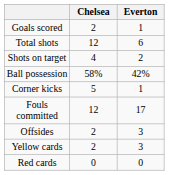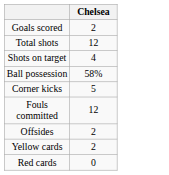- column: Everton | 1 | 6 | 2 | 42% | 1 | 17 | 3 | 3 | 0
